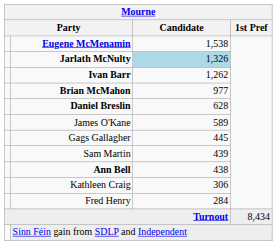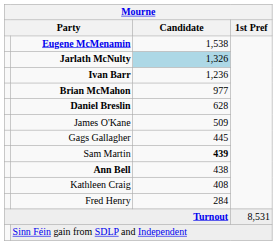Ivan Barr | Candidate: 1,262 -> 1,236
James O'Kane | Candidate: 589 -> 509
Sam Martin | Candidate: normal -> bold
Kathleen Craig | Candidate: 306 -> 408
Turnout | 1st Pref: 8,434 -> 8,531
